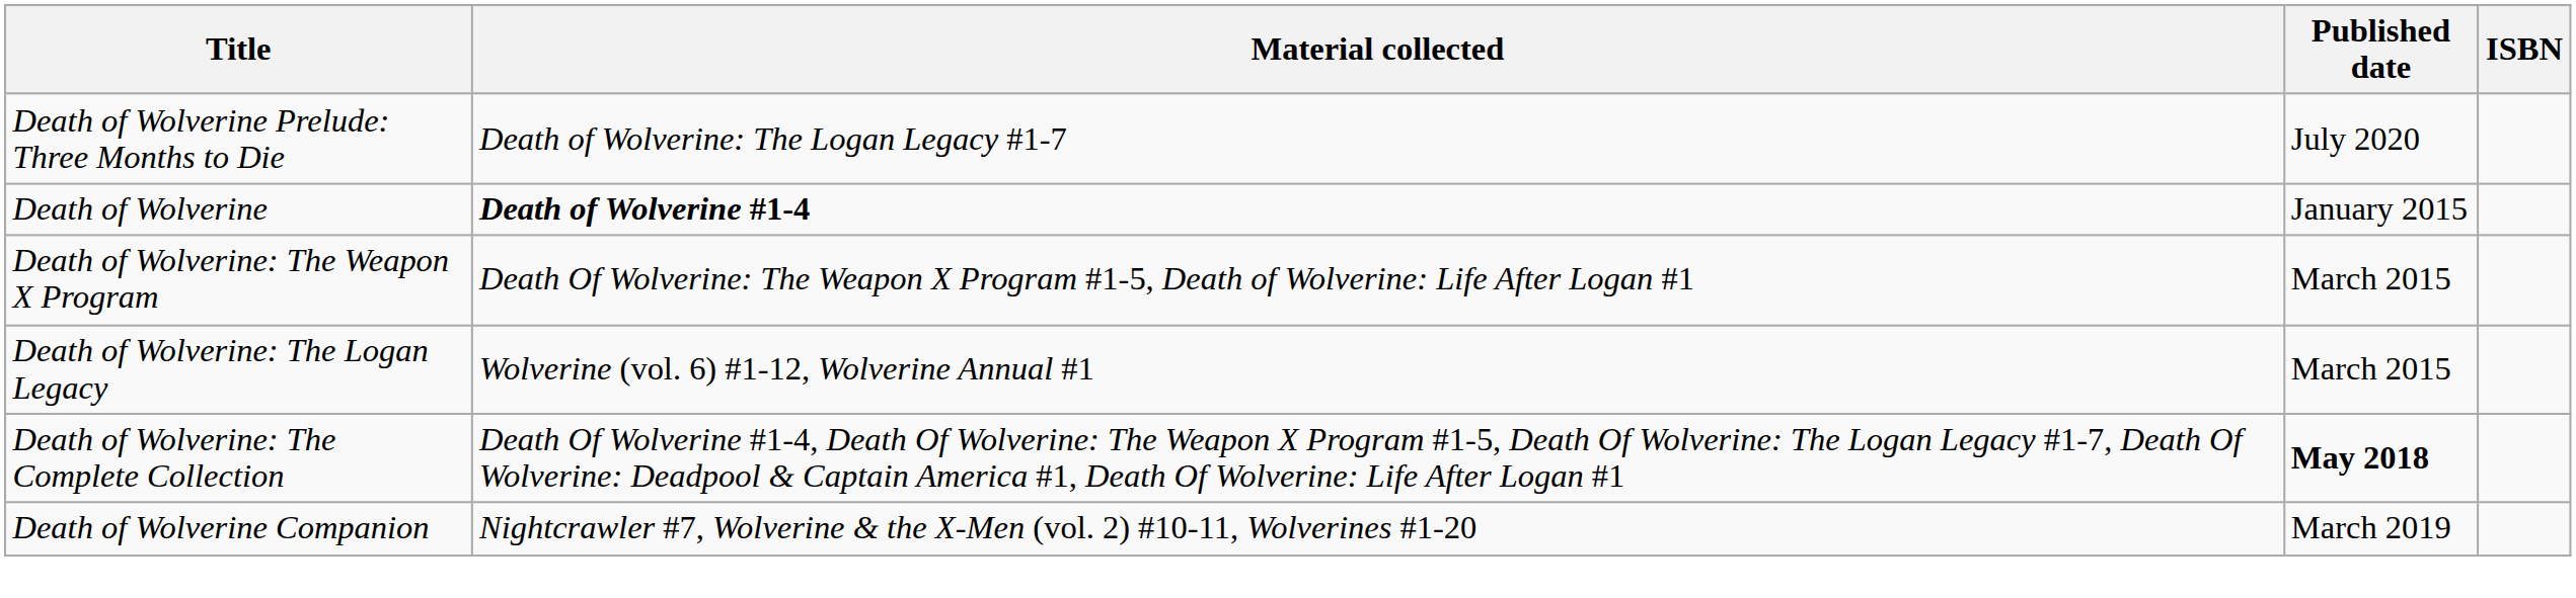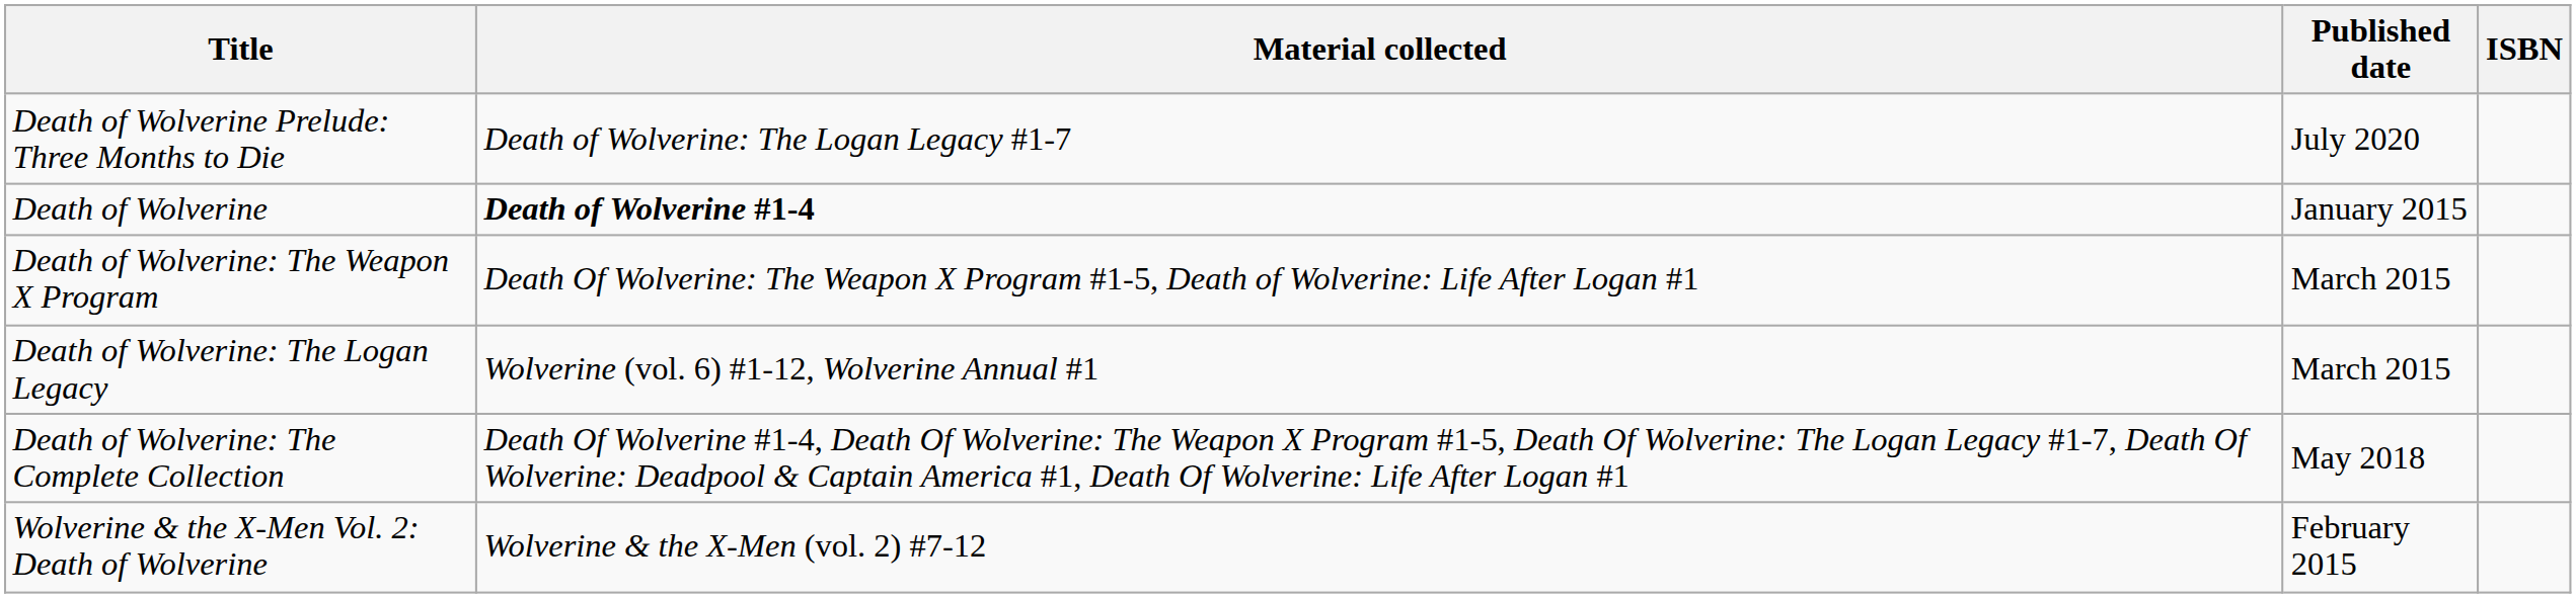Death of Wolverine: The Complete Collection | Published date: bold -> normal
+ row: Wolverine & the X-Men Vol. 2: Death of Wolverine | Wolverine & the X-Men (vol. 2) #7-12 | February 2015
- row: Death of Wolverine Companion | Nightcrawler #7, Wolverine & the X-Men (vol. 2) #10-11, Wolverines #1-20 | March 2019
